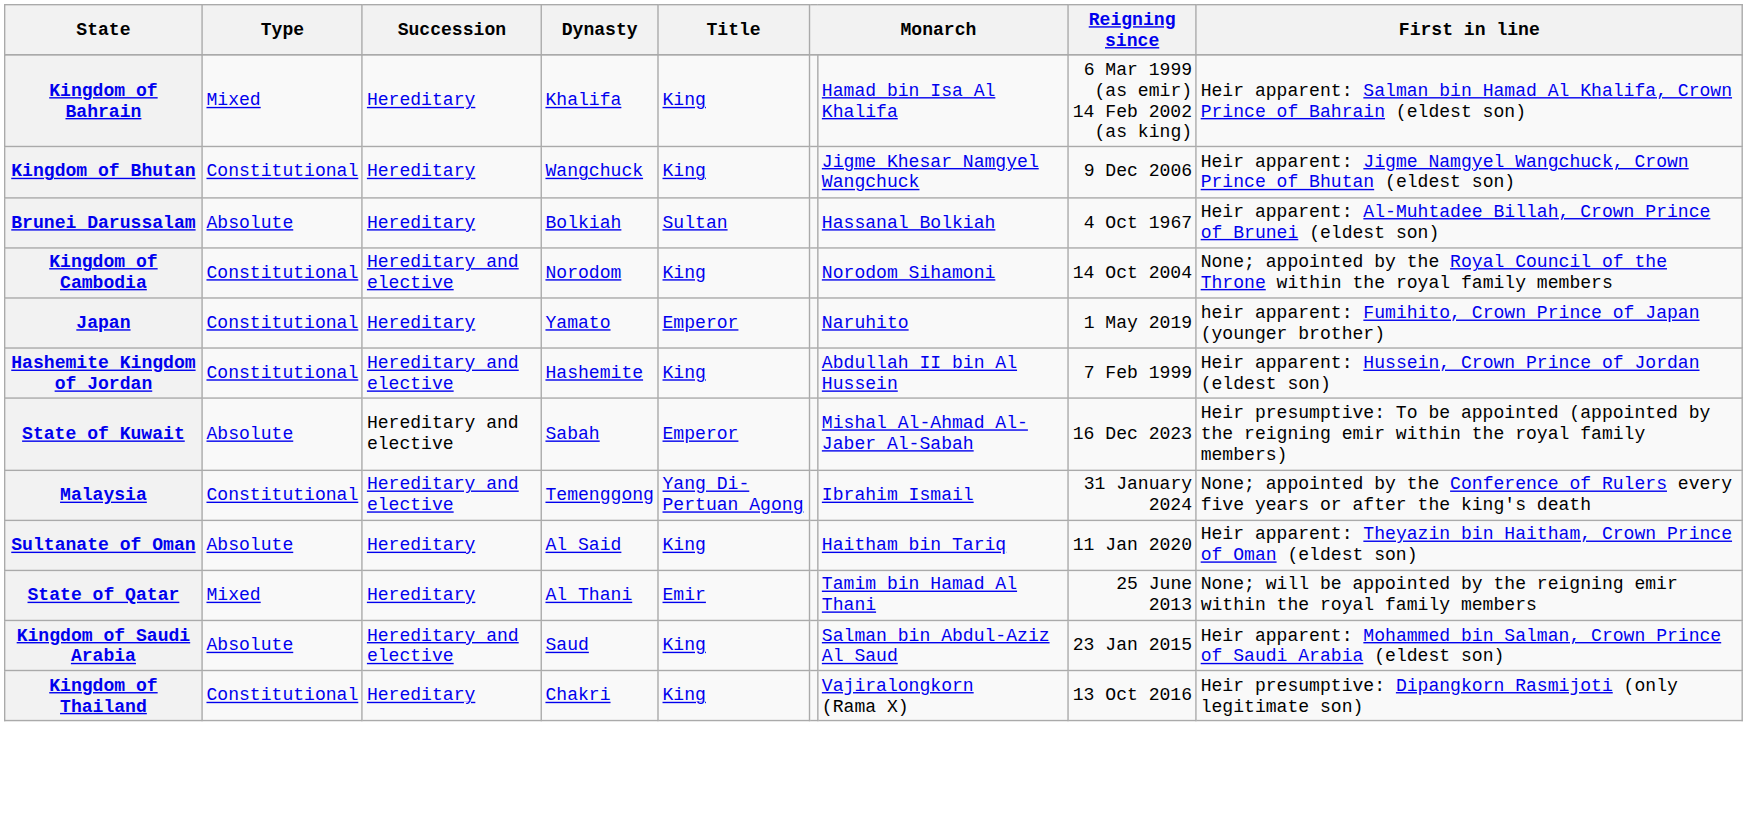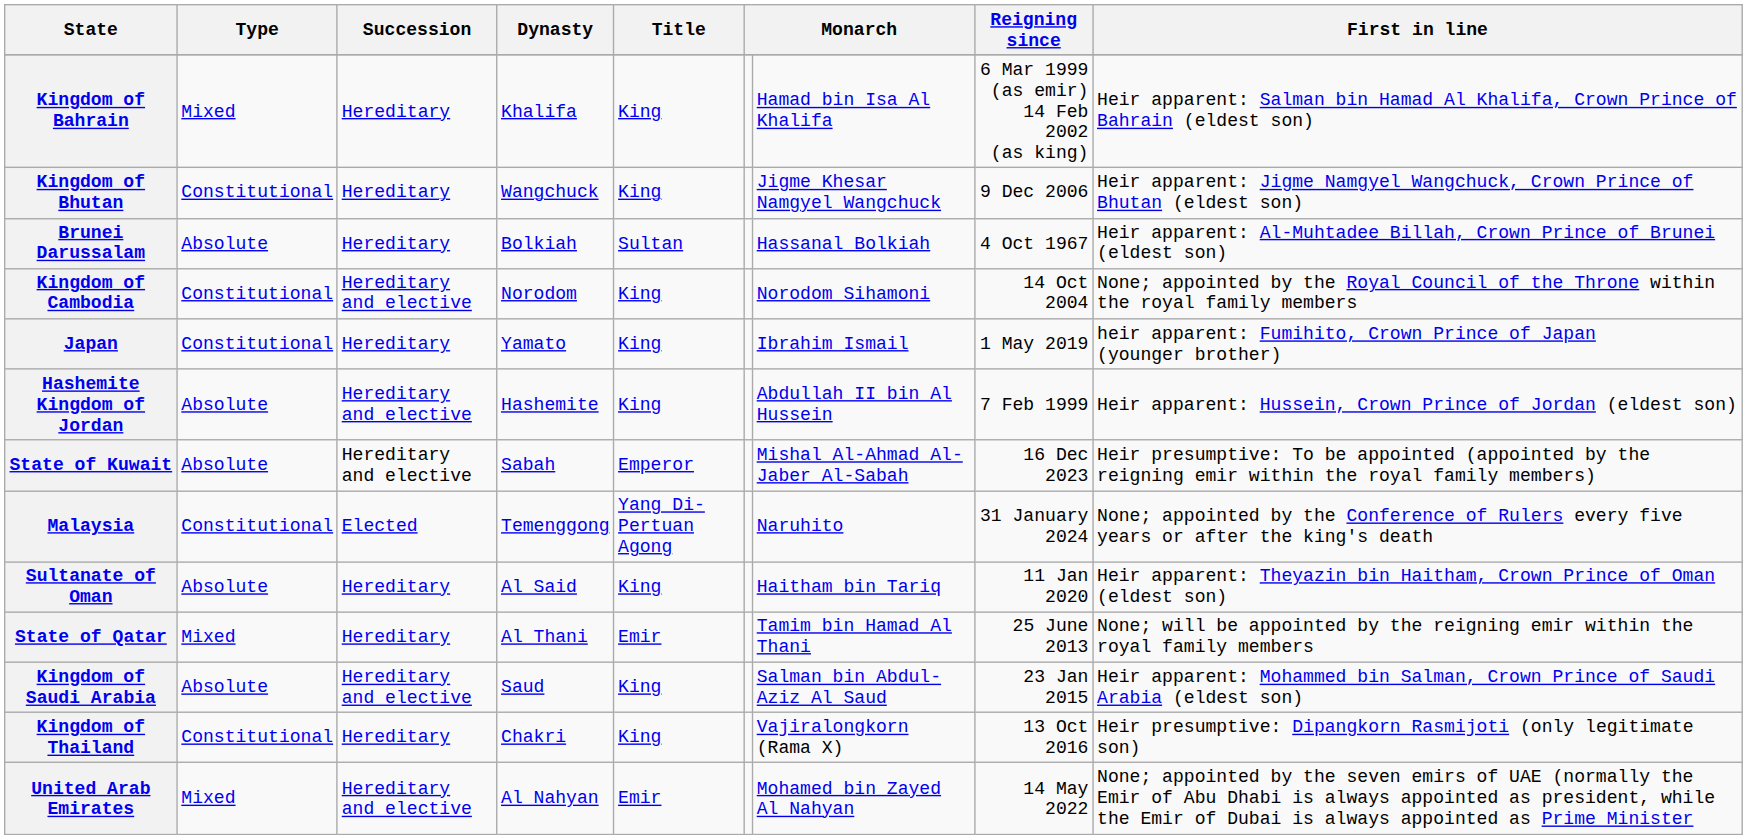Japan | Title: Emperor -> King
Japan | column 7: Naruhito -> Ibrahim Ismail
Hashemite Kingdom of Jordan | Type: Constitutional -> Absolute
Malaysia | Succession: Hereditary and elective -> Elected
Malaysia | column 7: Ibrahim Ismail -> Naruhito
+ row: United Arab Emirates | Mixed | Hereditary and elective | Al Nahyan | Emir | Mohamed bin Zayed Al Nahyan | 14 May 2022 | None; appointed by the seven emirs of UAE (normally the Emir of Abu Dhabi is always appointed as president, while the Emir of Dubai is always appointed as Prime Minister
